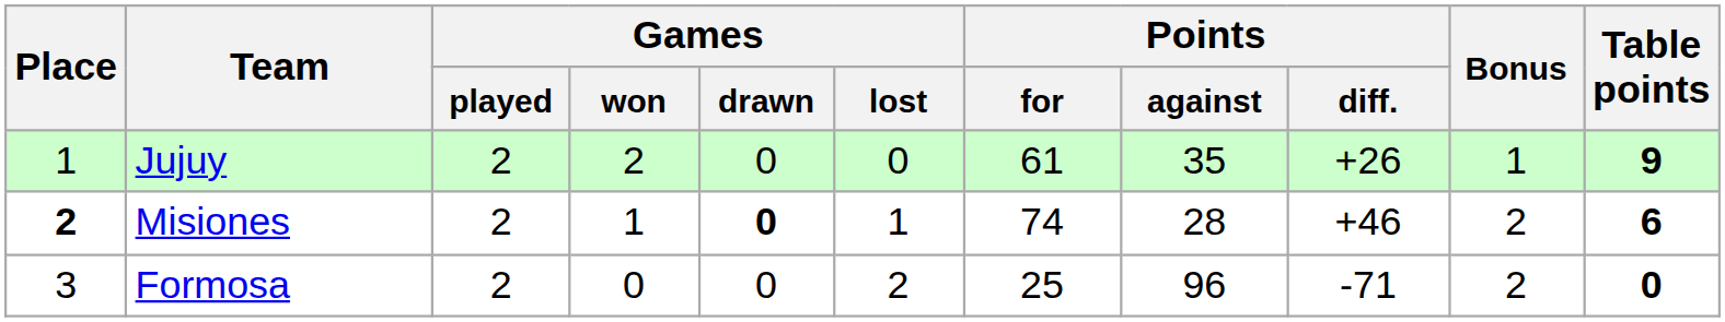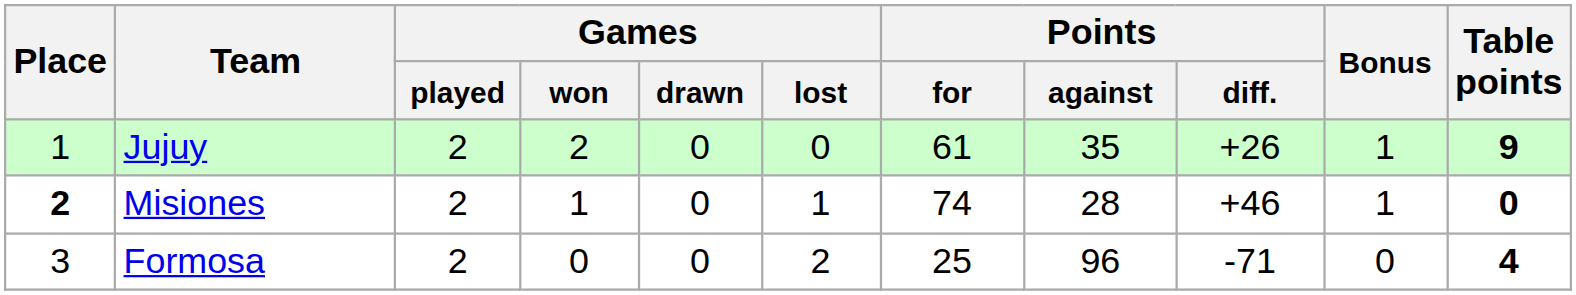Misiones | Games / drawn: bold -> normal
Misiones | Bonus: 2 -> 1
Misiones | Table points: 6 -> 0
Formosa | Bonus: 2 -> 0
Formosa | Table points: 0 -> 4
